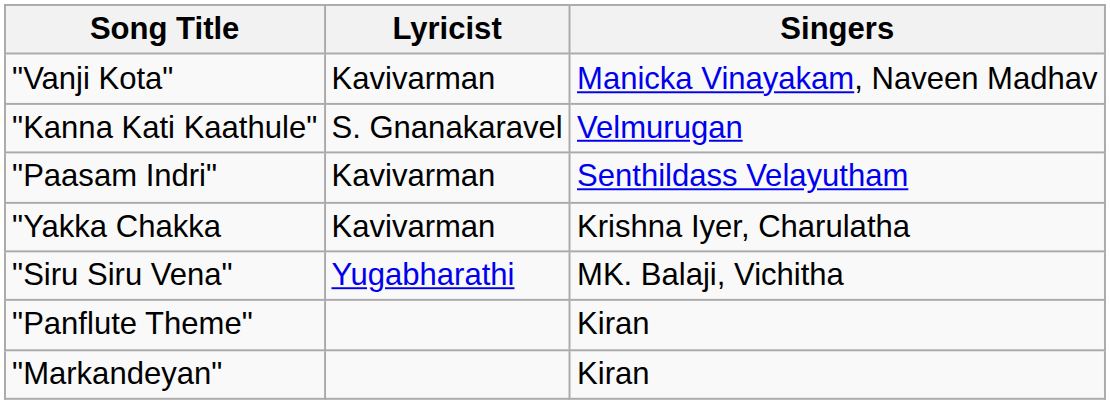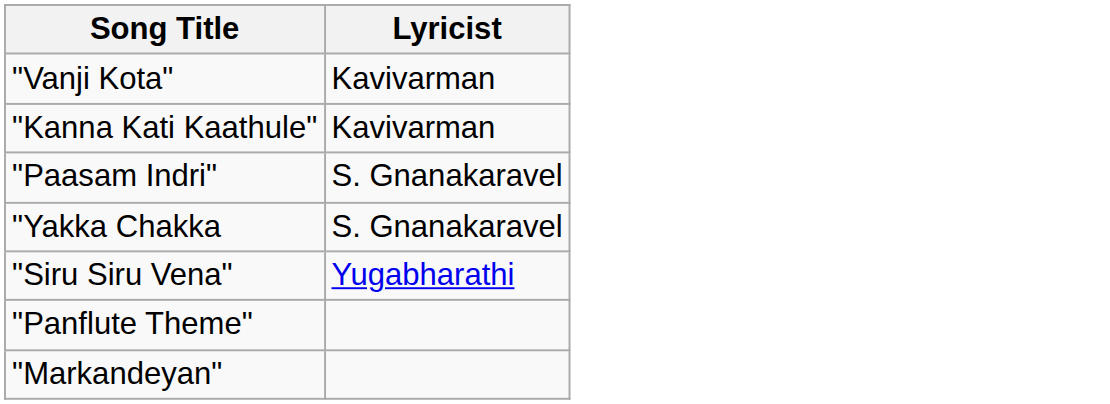- column: Singers | Manicka Vinayakam, Naveen Madhav | Velmurugan | Senthildass Velayutham | Krishna Iyer, Charulatha | MK. Balaji, Vichitha | Kiran | Kiran
"Kanna Kati Kaathule" | Lyricist: S. Gnanakaravel -> Kavivarman
"Paasam Indri" | Lyricist: Kavivarman -> S. Gnanakaravel
"Yakka Chakka | Lyricist: Kavivarman -> S. Gnanakaravel
